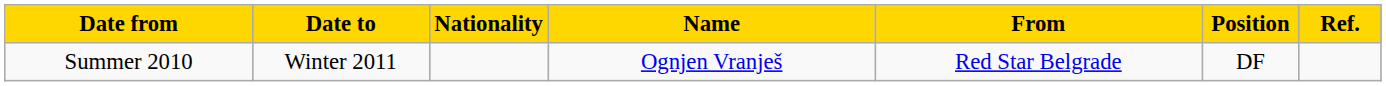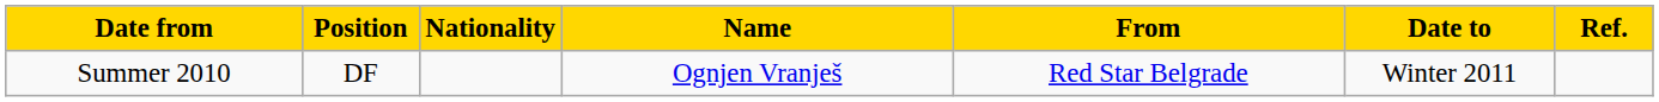columns swapped: Position <-> Date to
